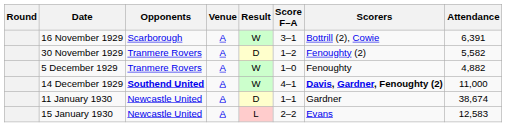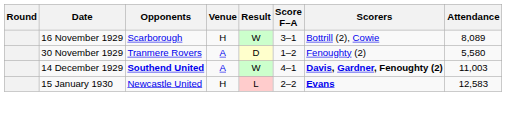16 November 1929 | Venue: A -> H
16 November 1929 | Attendance: 6,391 -> 8,089
30 November 1929 | Attendance: 5,582 -> 5,580
- row: 5 December 1929 | Tranmere Rovers | A | W | 1–0 | Fenoughty | 4,882
14 December 1929 | Attendance: 11,000 -> 11,003
- row: 11 January 1930 | Newcastle United | A | D | 1–1 | Gardner | 38,674
15 January 1930 | Venue: A -> H
15 January 1930 | Scorers: normal -> bold
